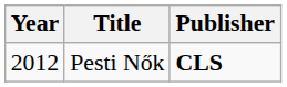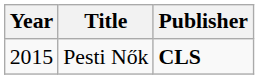Pesti Nők | Year: 2012 -> 2015
